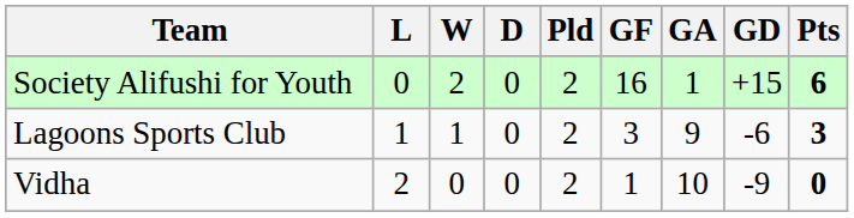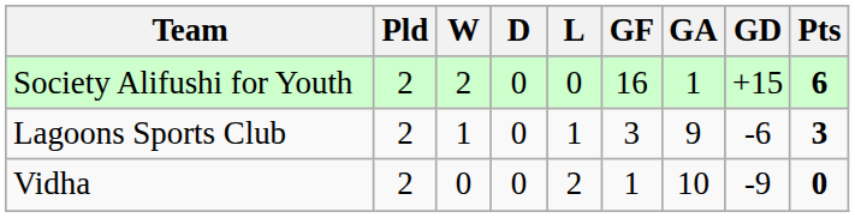columns swapped: Pld <-> L
